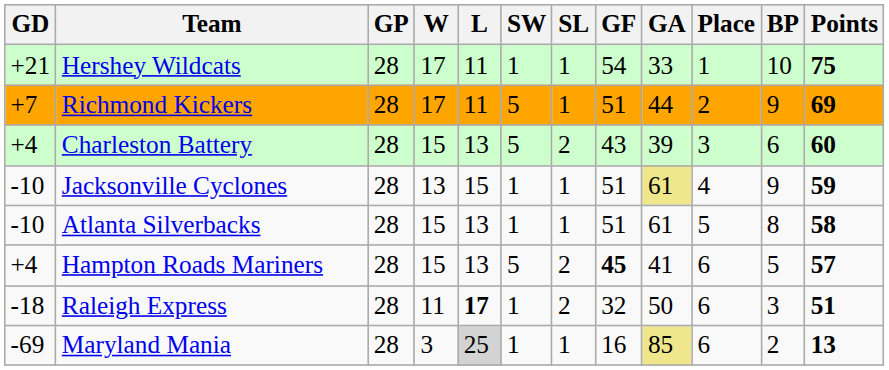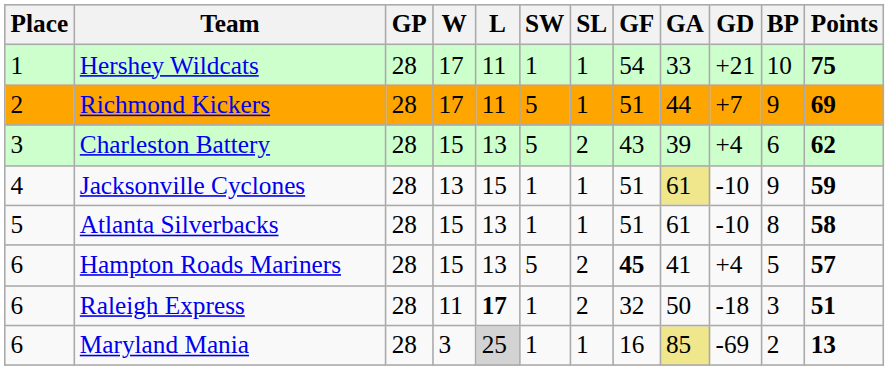columns swapped: Place <-> GD
Charleston Battery | Points: 60 -> 62
